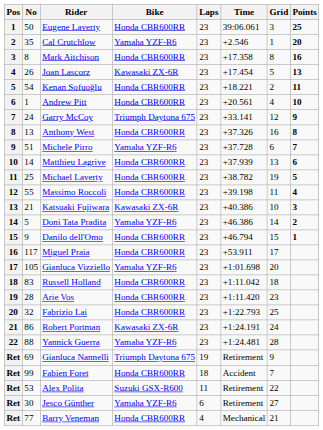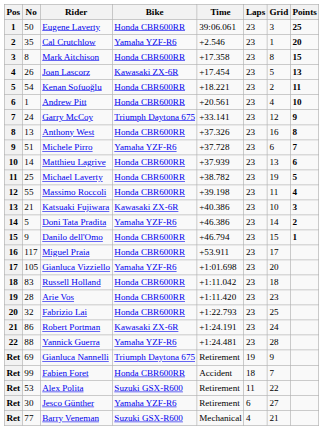columns swapped: Laps <-> Time
Mark Aitchison | Points: 16 -> 15
Barry Veneman | Bike: Honda CBR600RR -> Suzuki GSX-R600
